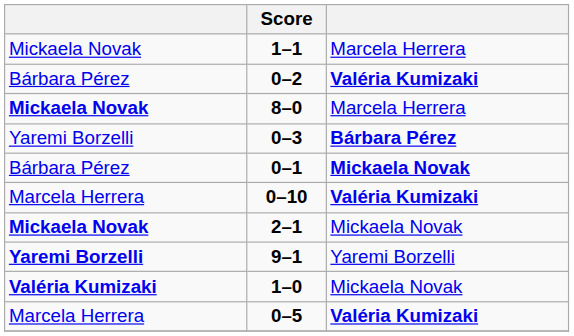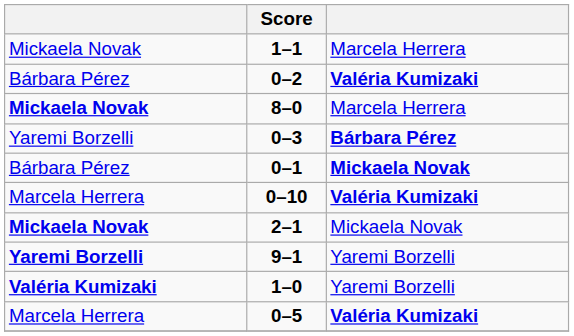1–0 | column 3: Mickaela Novak -> Yaremi Borzelli
